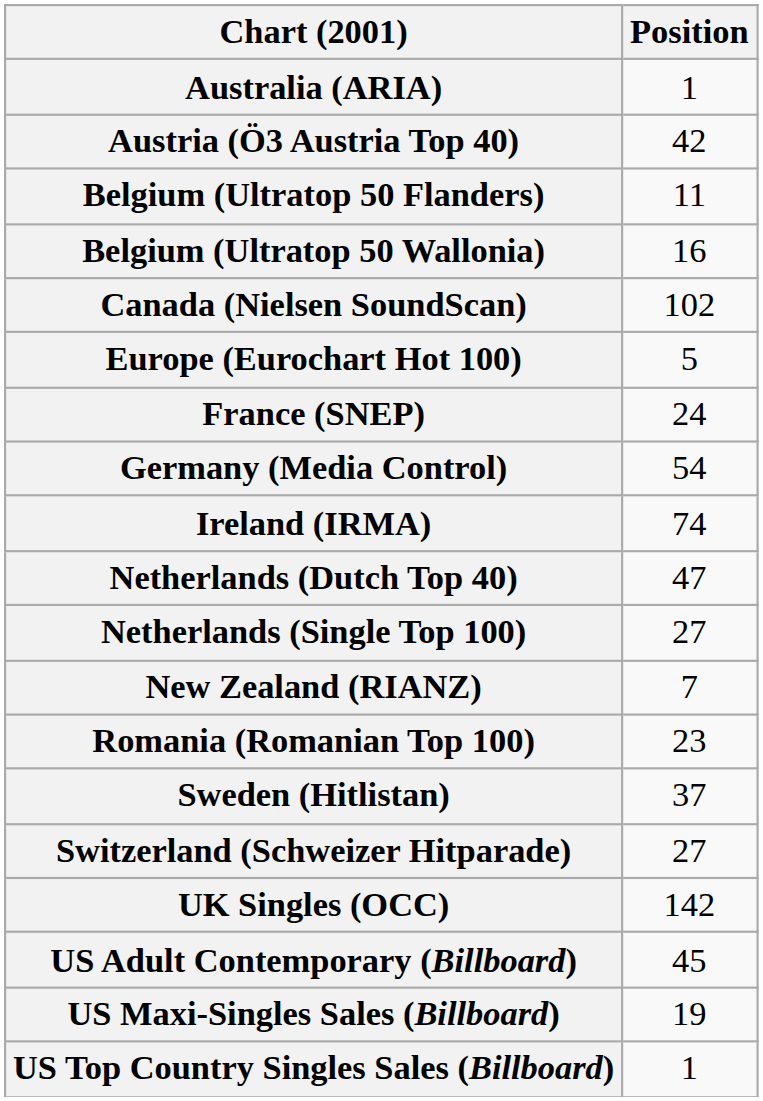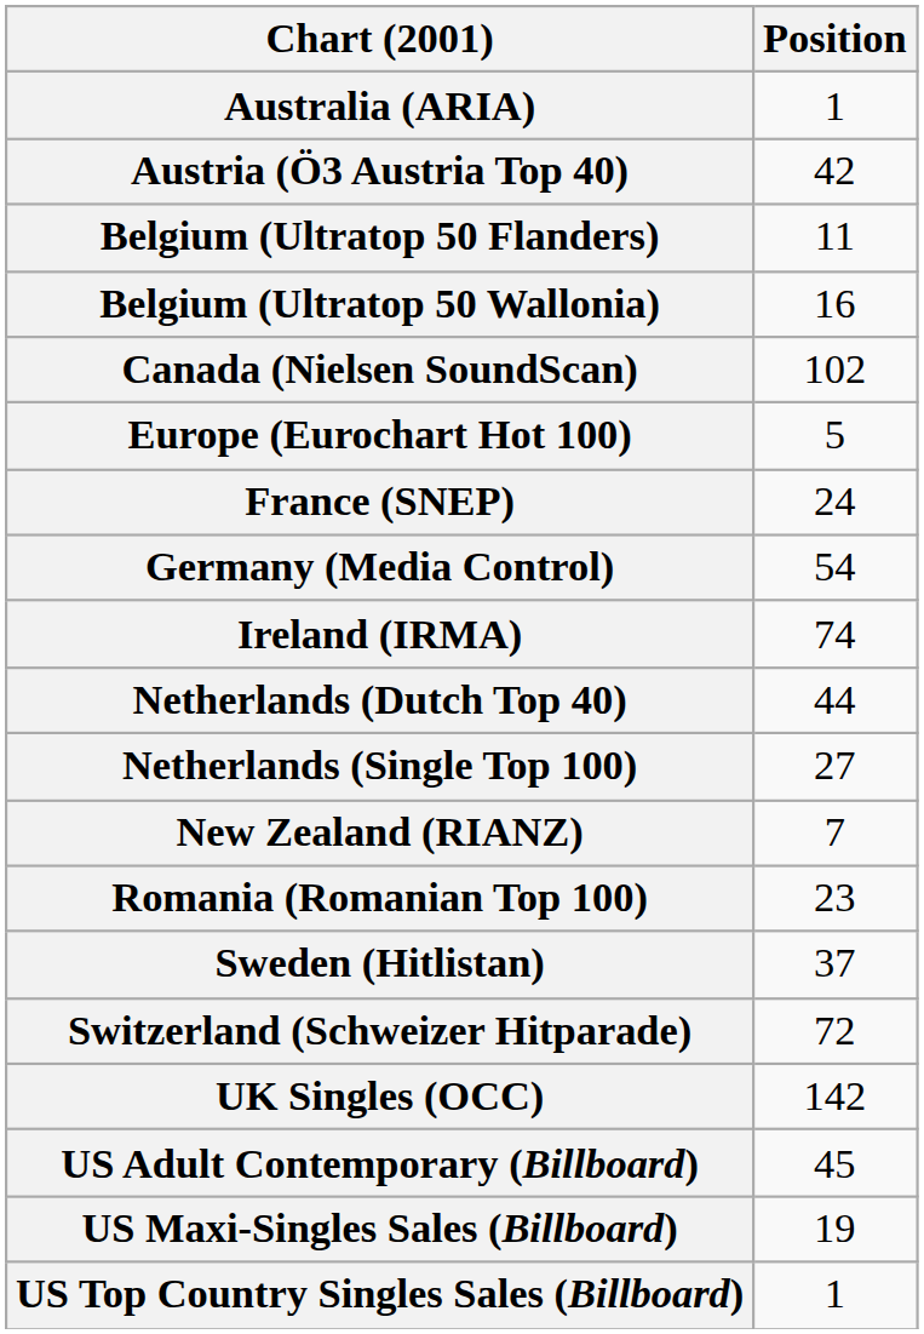Netherlands (Dutch Top 40) | Position: 47 -> 44
Switzerland (Schweizer Hitparade) | Position: 27 -> 72
